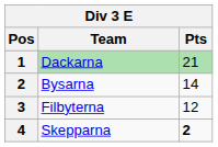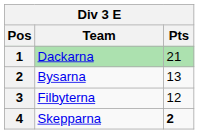Bysarna | Pts: 14 -> 13
